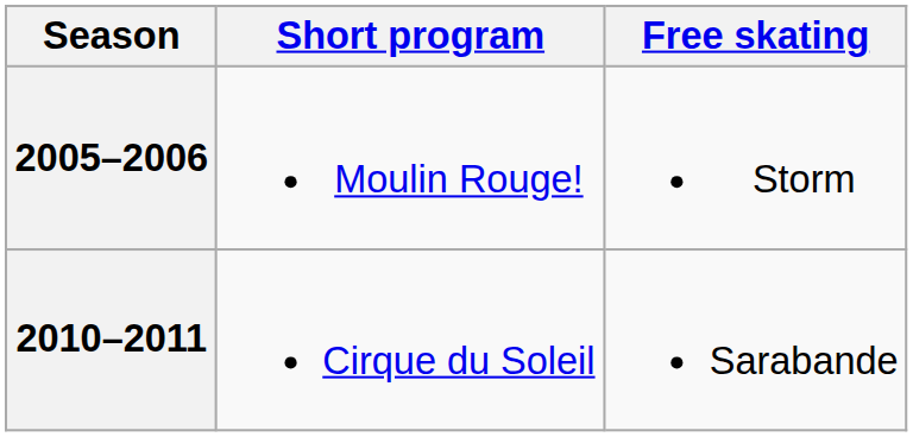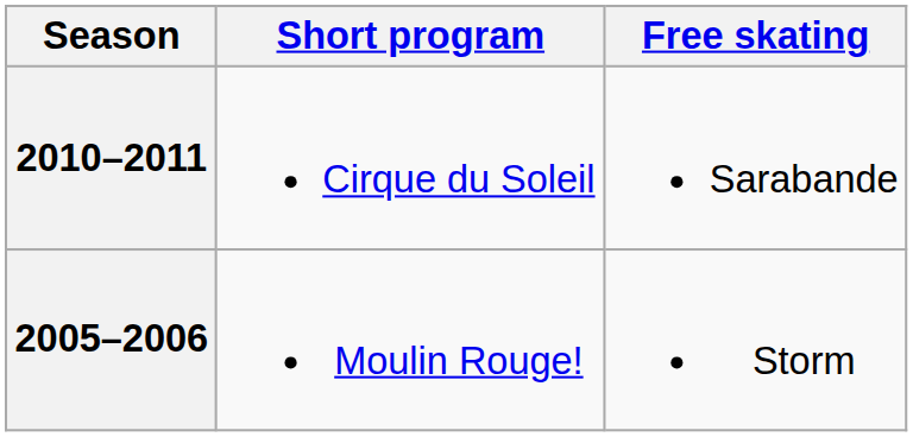rows swapped: 2010–2011 <-> 2005–2006
